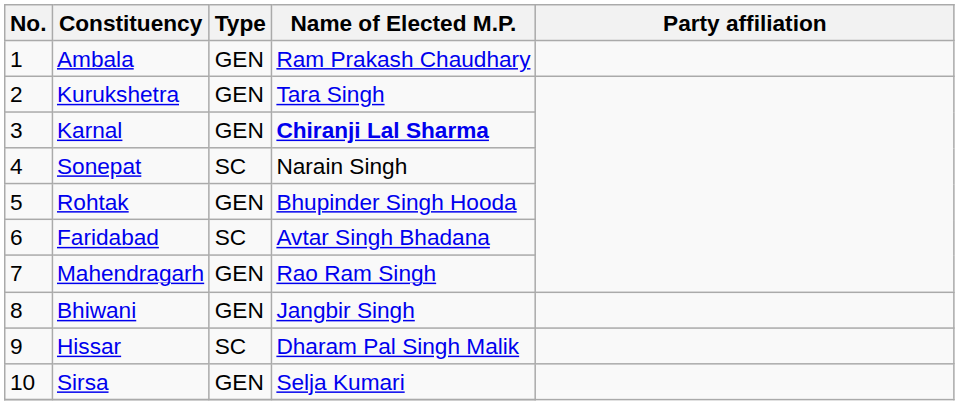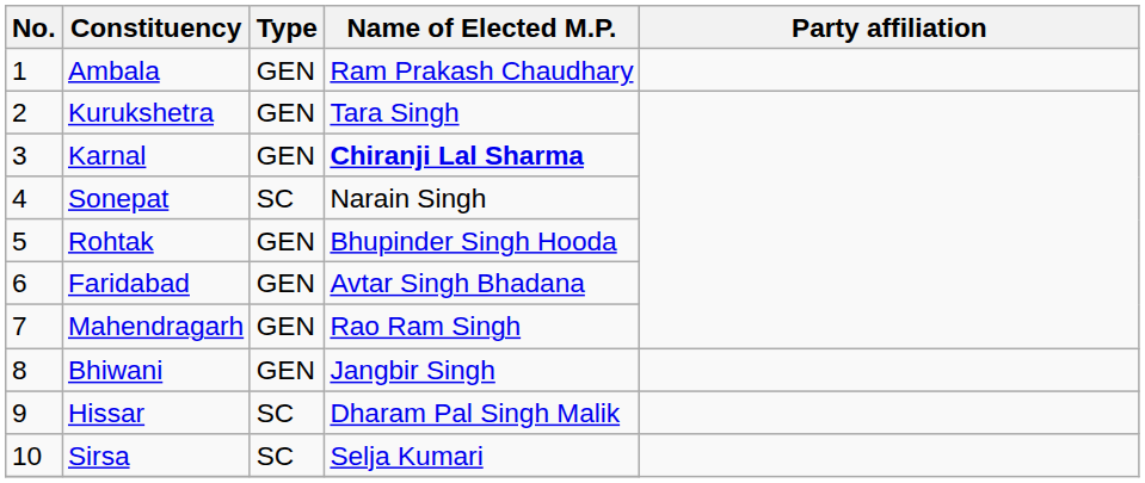Faridabad | Type: SC -> GEN
Sirsa | Type: GEN -> SC
